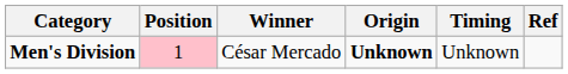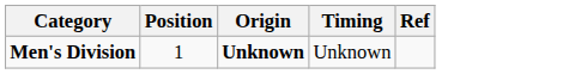- column: Winner | César Mercado
Men's Division | Position: pink background -> no background
